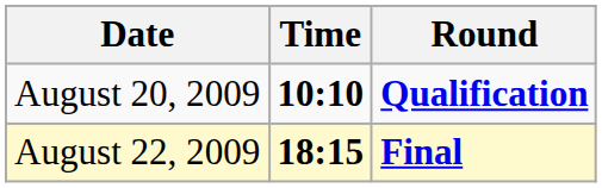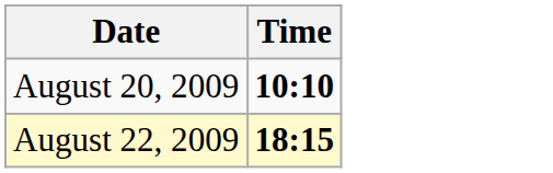- column: Round | Qualification | Final
